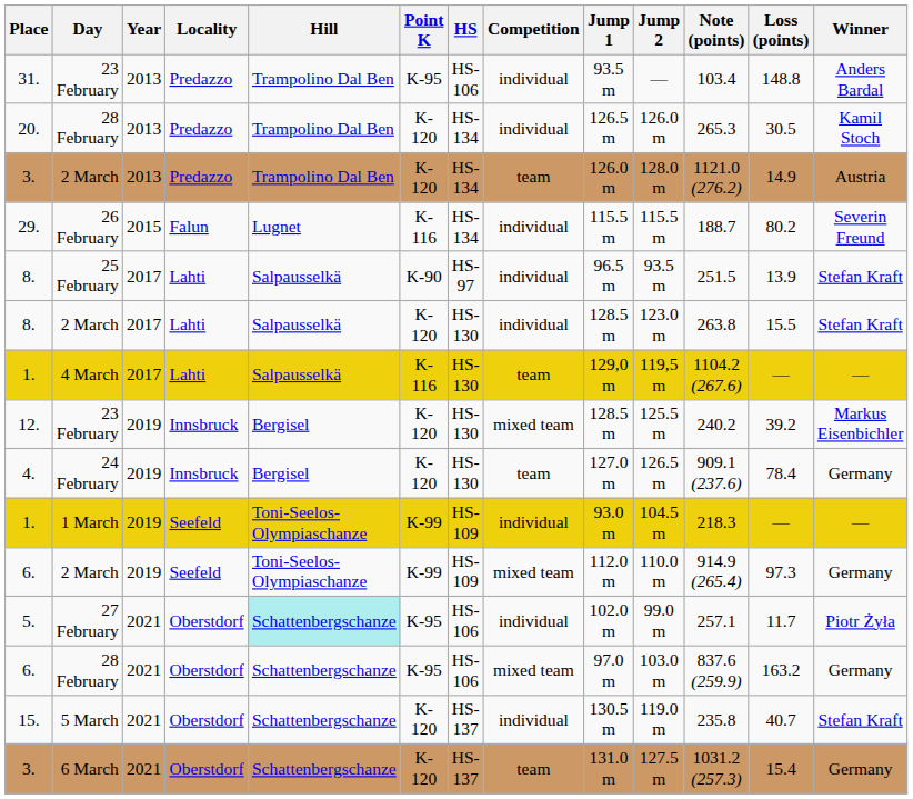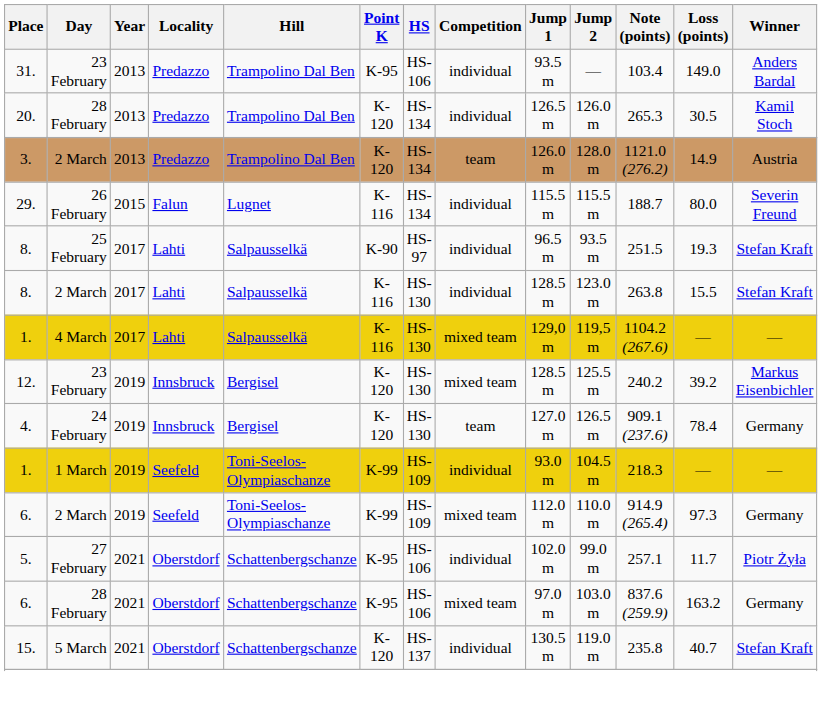31. | Loss (points): 148.8 -> 149.0
29. | Loss (points): 80.2 -> 80.0
8. / 25 February | Loss (points): 13.9 -> 19.3
8. / 2 March | Point K: K-120 -> K-116
1. / 4 March | Competition: team -> mixed team
5. | Hill: paleturquoise background -> no background
- row: 3. | 6 March | 2021 | Oberstdorf | Schattenbergschanze | K-120 | HS-137 | team | 131.0 m | 127.5 m | 1031.2 (257.3) | 15.4 | Germany
